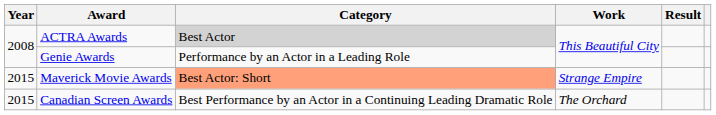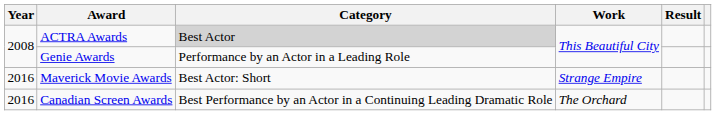Maverick Movie Awards | Year: 2015 -> 2016
Maverick Movie Awards | Category: lightsalmon background -> no background
Canadian Screen Awards | Year: 2015 -> 2016
